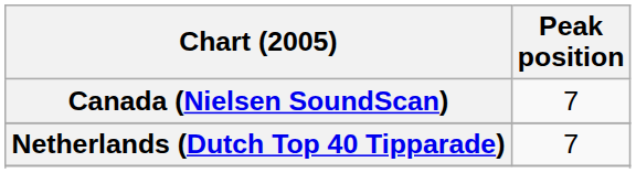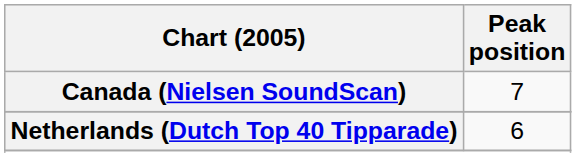Netherlands (Dutch Top 40 Tipparade) | Peak position: 7 -> 6
